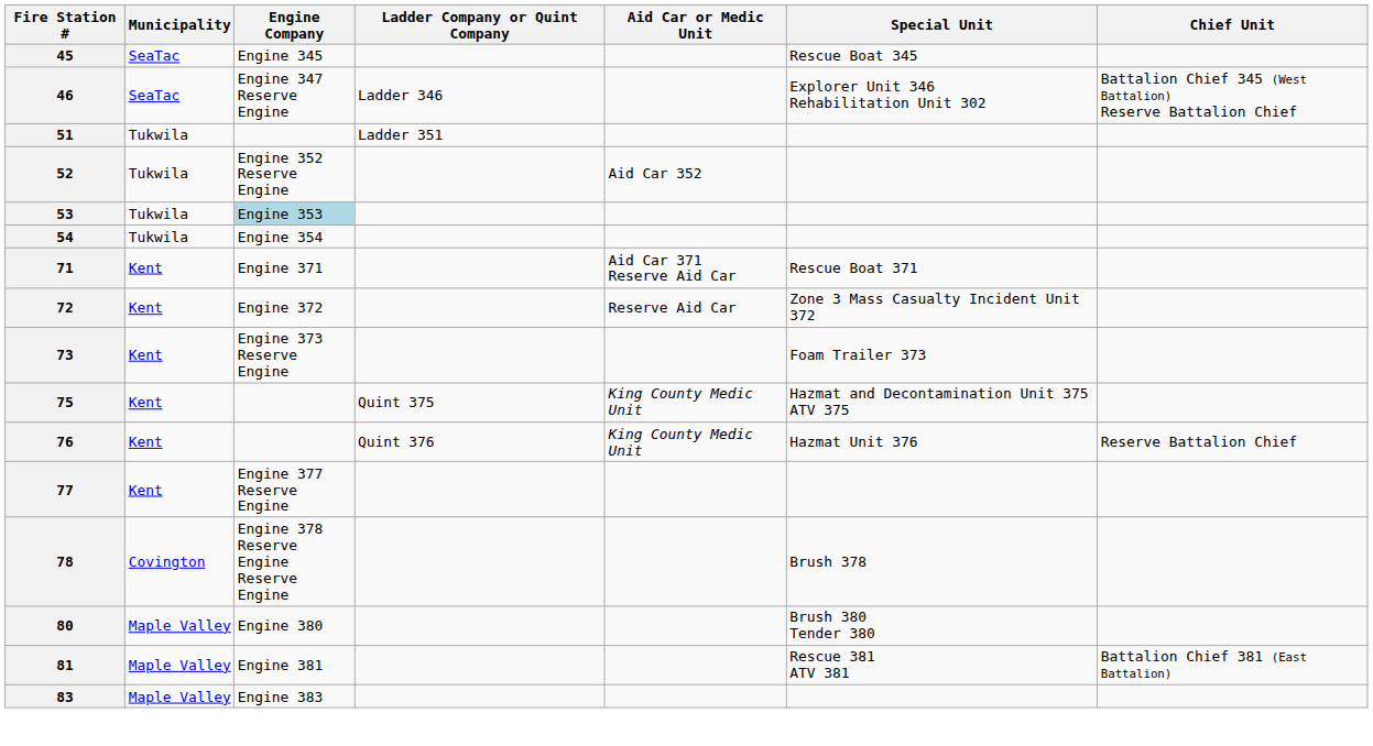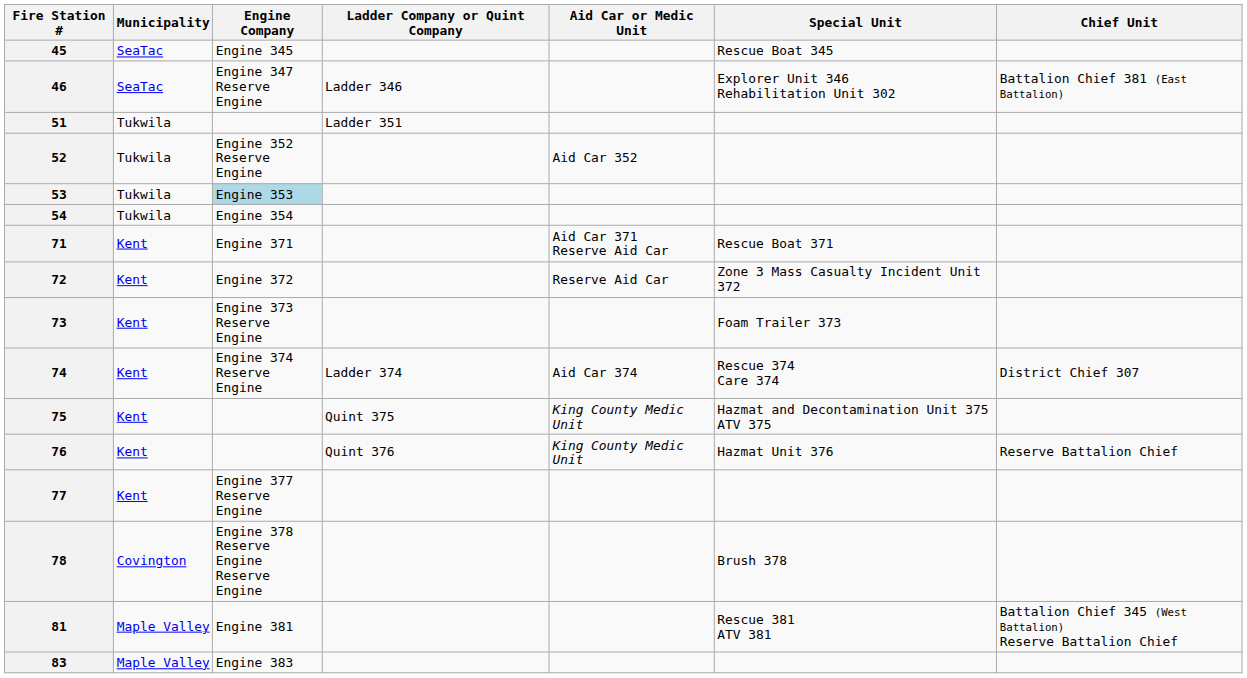46 | Chief Unit: Battalion Chief 345 (West Battalion) Reserve Battalion Chief -> Battalion Chief 381 (East Battalion)
+ row: 74 | Kent | Engine 374 Reserve Engine | Ladder 374 | Aid Car 374 | Rescue 374 Care 374 | District Chief 307
- row: 80 | Maple Valley | Engine 380 | Brush 380 Tender 380
81 | Chief Unit: Battalion Chief 381 (East Battalion) -> Battalion Chief 345 (West Battalion) Reserve Battalion Chief
